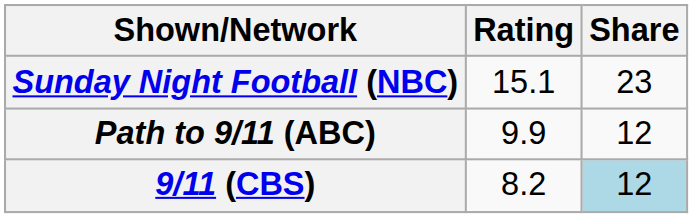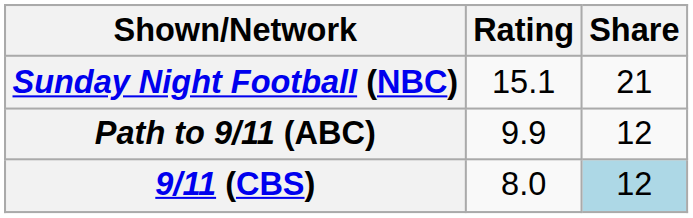Sunday Night Football (NBC) | Share: 23 -> 21
9/11 (CBS) | Rating: 8.2 -> 8.0
